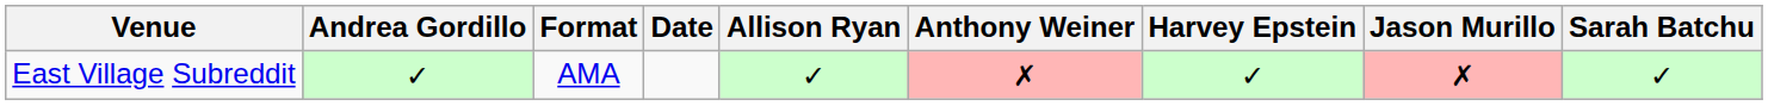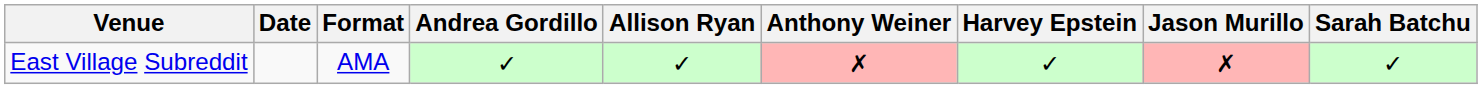columns swapped: Date <-> Andrea Gordillo
